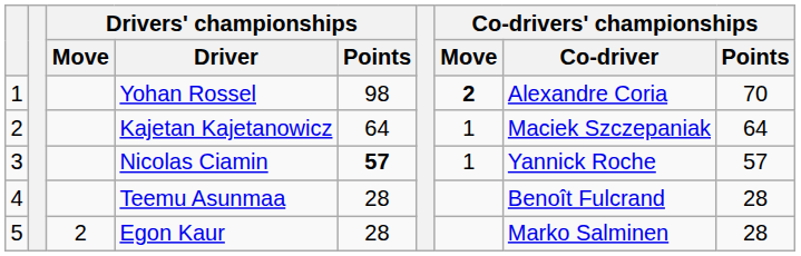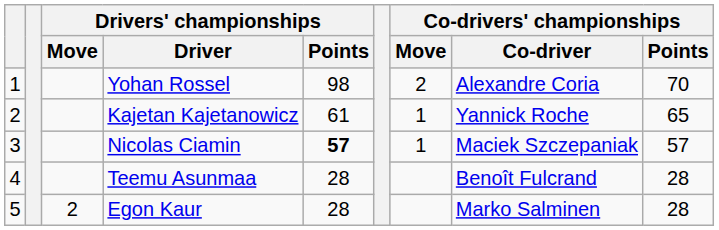Yohan Rossel | Co-drivers' championships / Move: bold -> normal
Kajetan Kajetanowicz | Drivers' championships / Points: 64 -> 61
Kajetan Kajetanowicz | Co-drivers' championships / Co-driver: Maciek Szczepaniak -> Yannick Roche
Kajetan Kajetanowicz | Co-drivers' championships / Points: 64 -> 65
Nicolas Ciamin | Co-drivers' championships / Co-driver: Yannick Roche -> Maciek Szczepaniak
